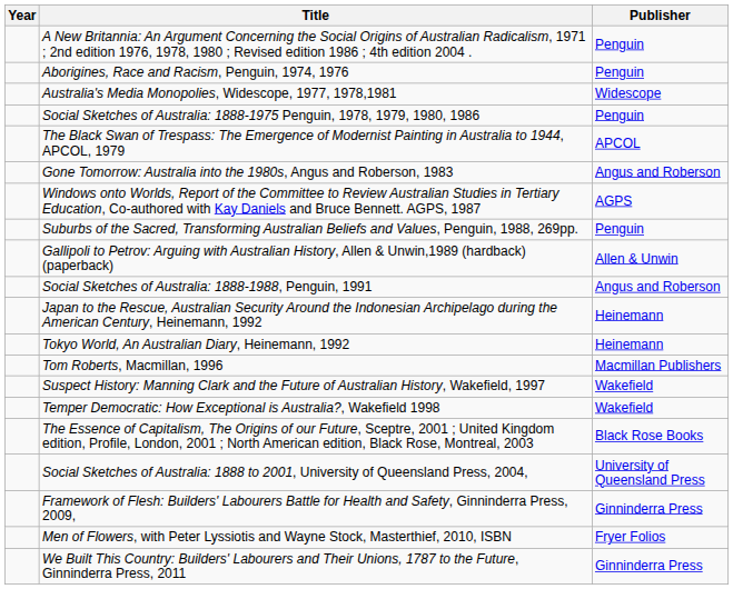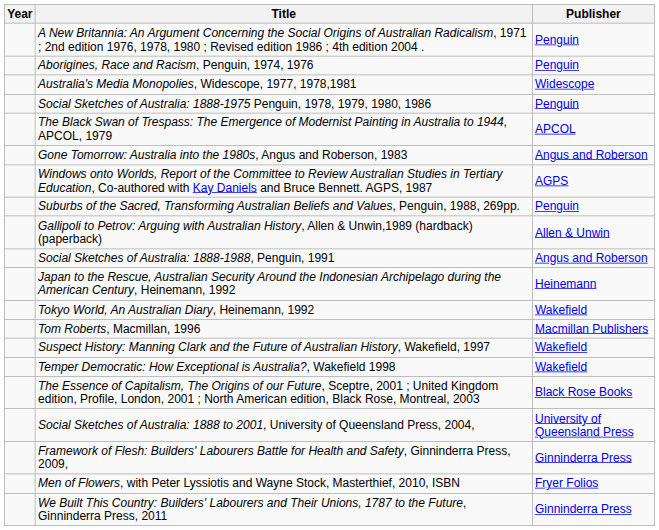Tokyo World, An Australian Diary, Heinemann, 1992 | Publisher: Heinemann -> Wakefield
